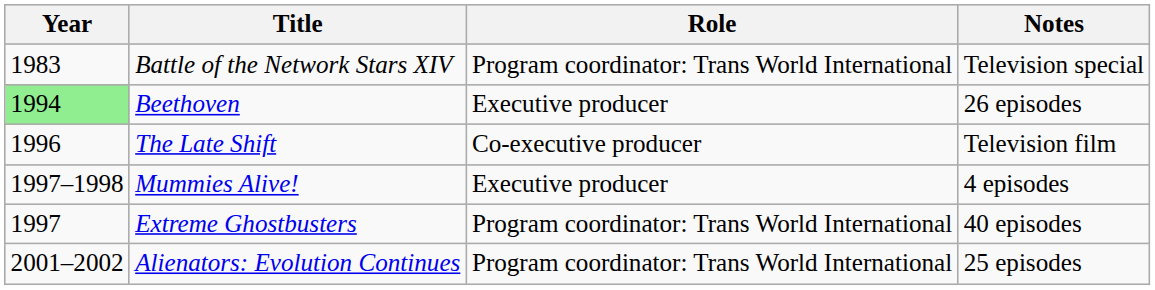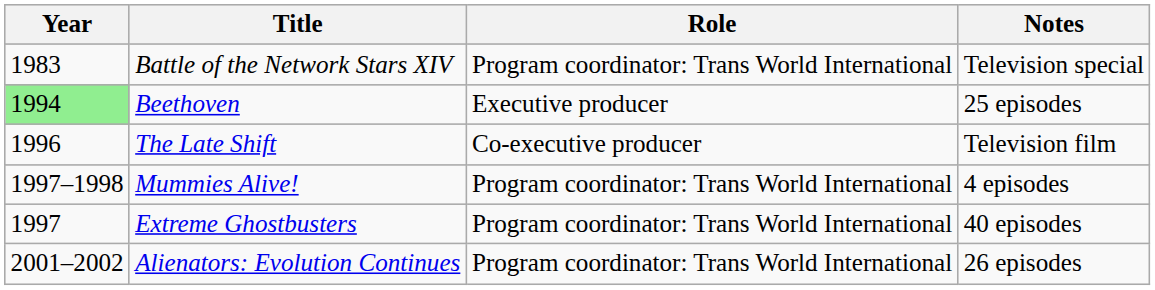Beethoven | Notes: 26 episodes -> 25 episodes
Mummies Alive! | Role: Executive producer -> Program coordinator: Trans World International
Alienators: Evolution Continues | Notes: 25 episodes -> 26 episodes
